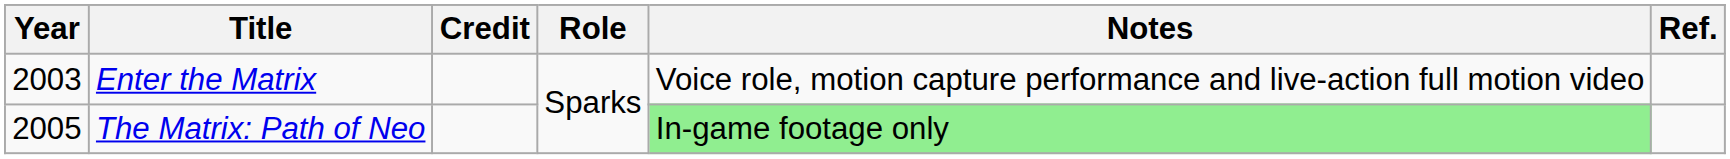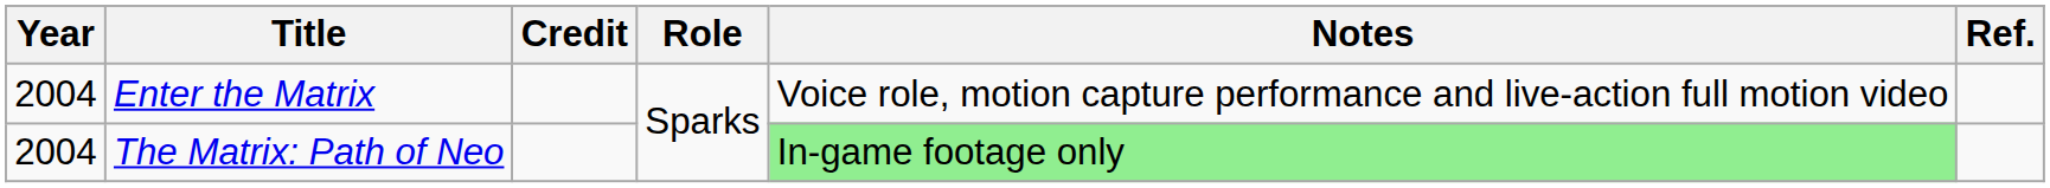Enter the Matrix | Year: 2003 -> 2004
The Matrix: Path of Neo | Year: 2005 -> 2004
